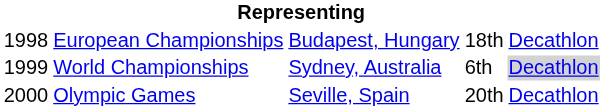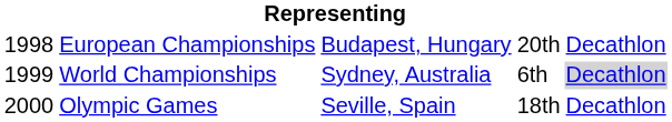European Championships | column 4: 18th -> 20th
Olympic Games | column 4: 20th -> 18th
